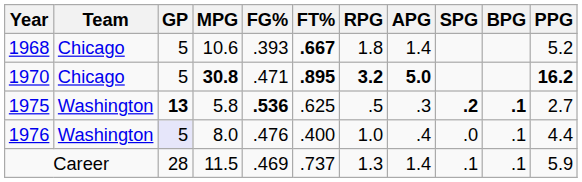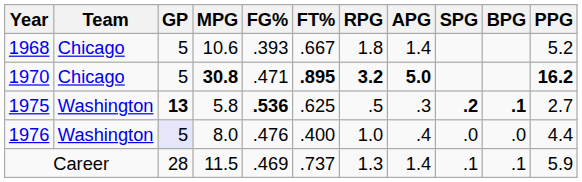1968 | FT%: bold -> normal
1976 | BPG: .1 -> .0
